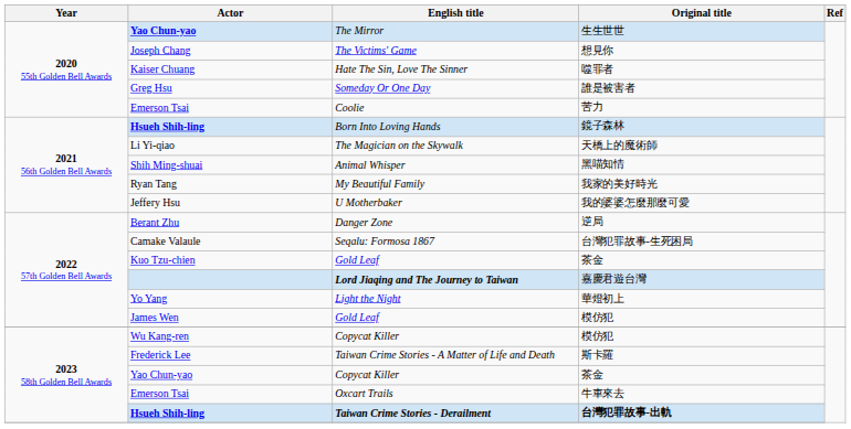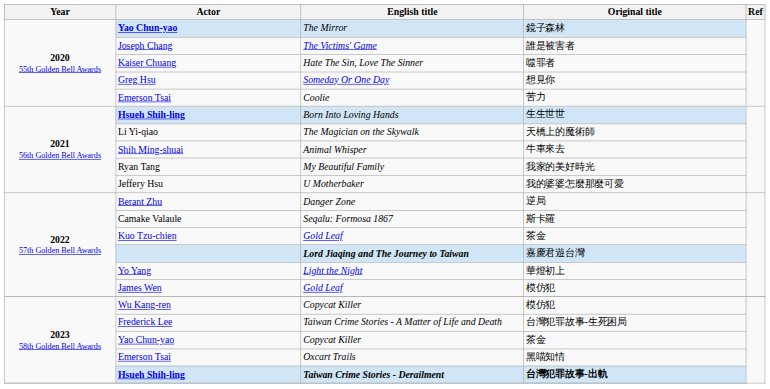The Mirror | Original title: 生生世世 -> 鏡子森林
The Victims' Game | Original title: 想見你 -> 誰是被害者
Someday Or One Day | Original title: 誰是被害者 -> 想見你
Born Into Loving Hands | Original title: 鏡子森林 -> 生生世世
Animal Whisper | Original title: 黑喵知情 -> 牛車來去
Seqalu: Formosa 1867 | Original title: 台灣犯罪故事-生死困局 -> 斯卡羅
Taiwan Crime Stories - A Matter of Life and Death | Original title: 斯卡羅 -> 台灣犯罪故事-生死困局
Oxcart Trails | Original title: 牛車來去 -> 黑喵知情
